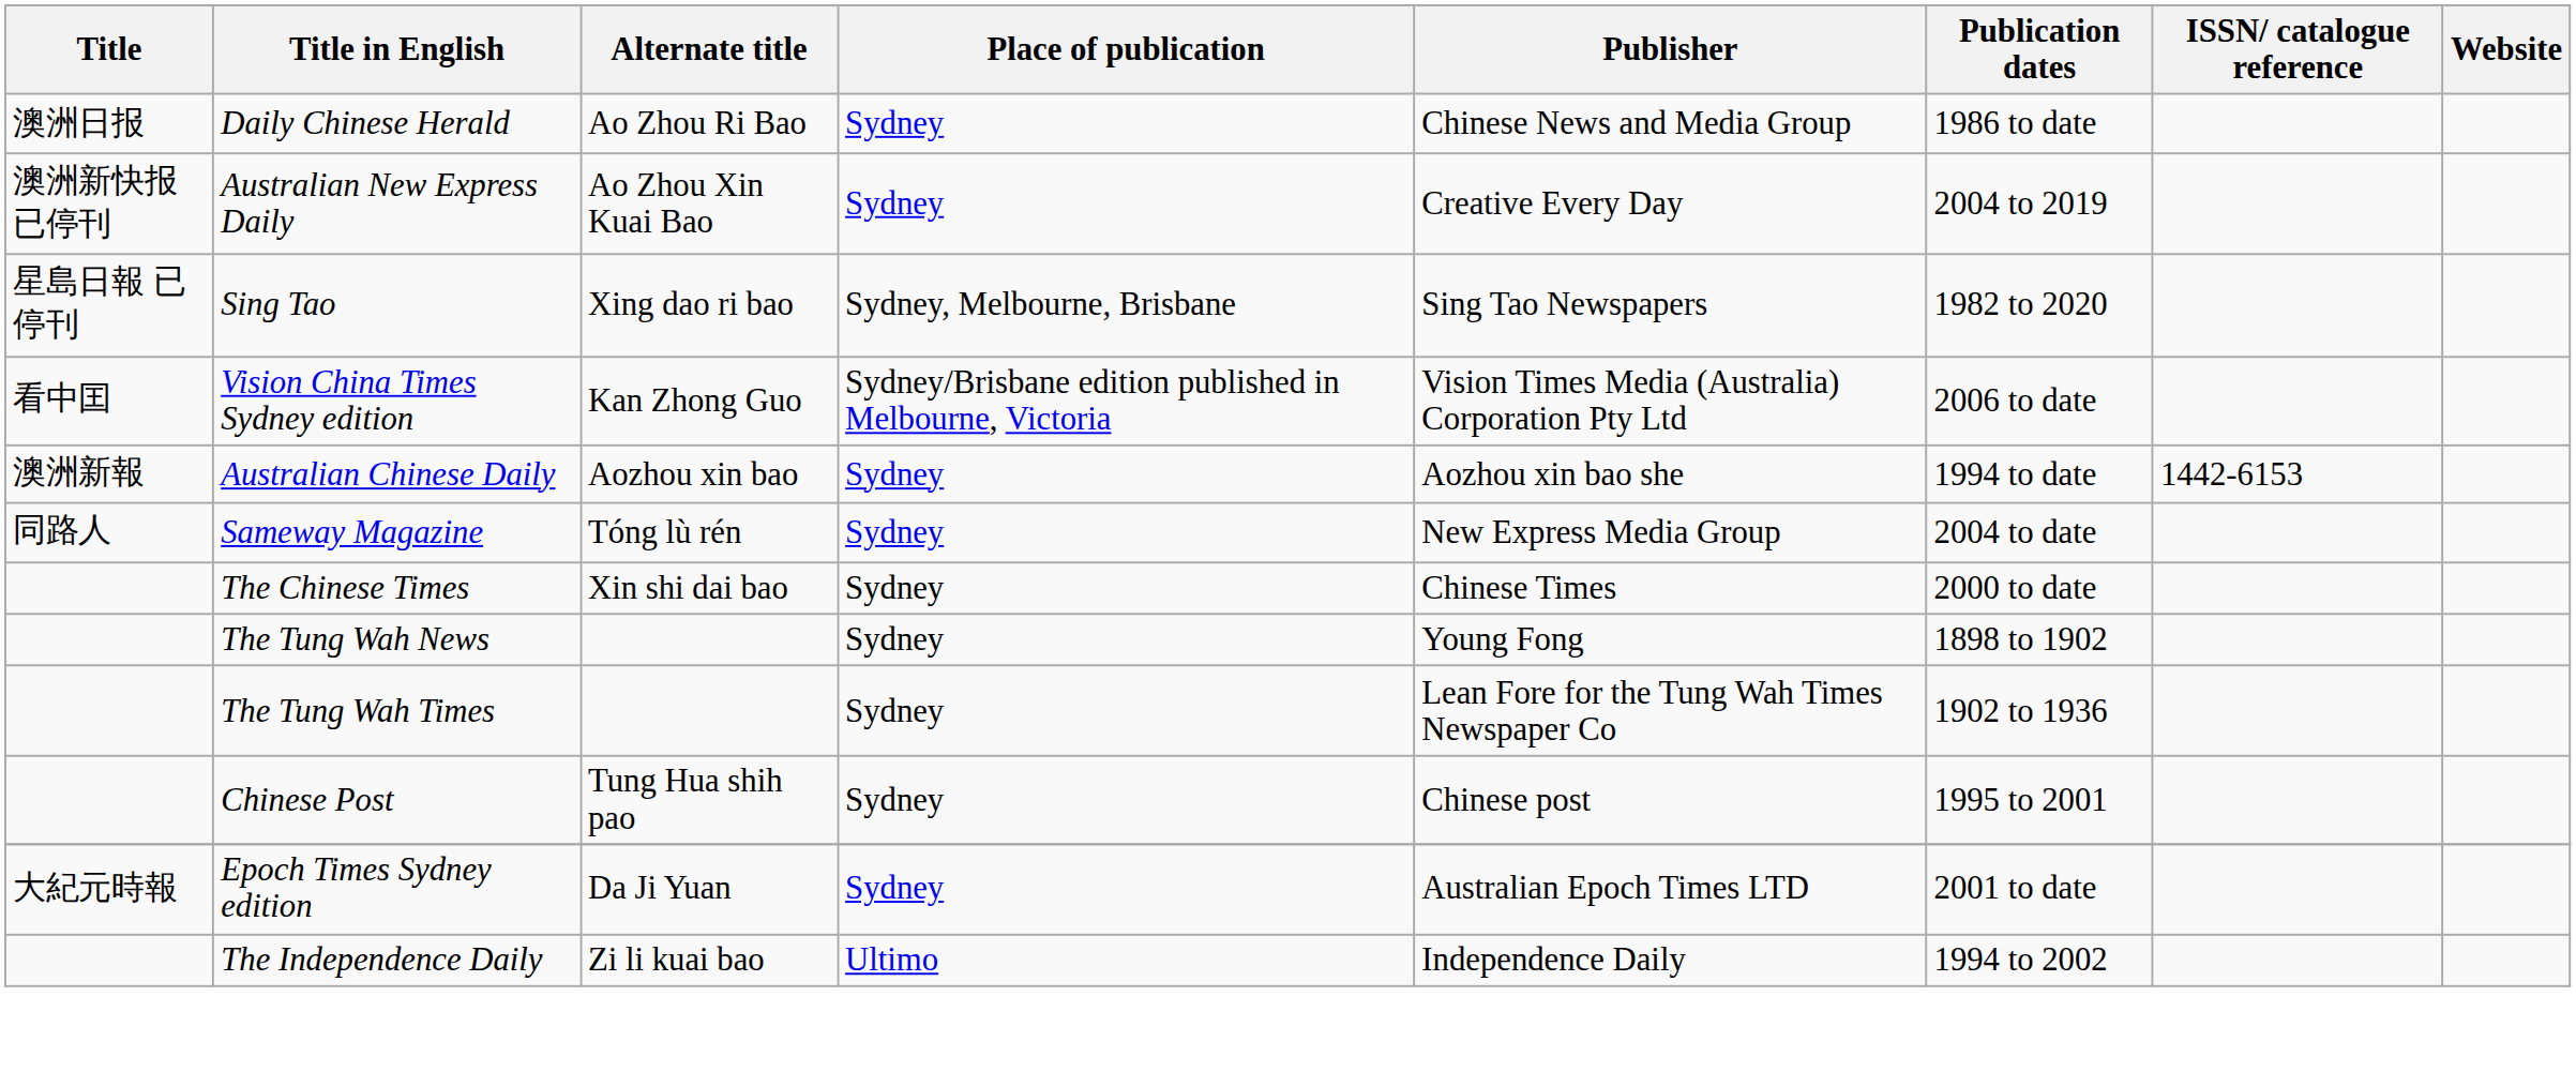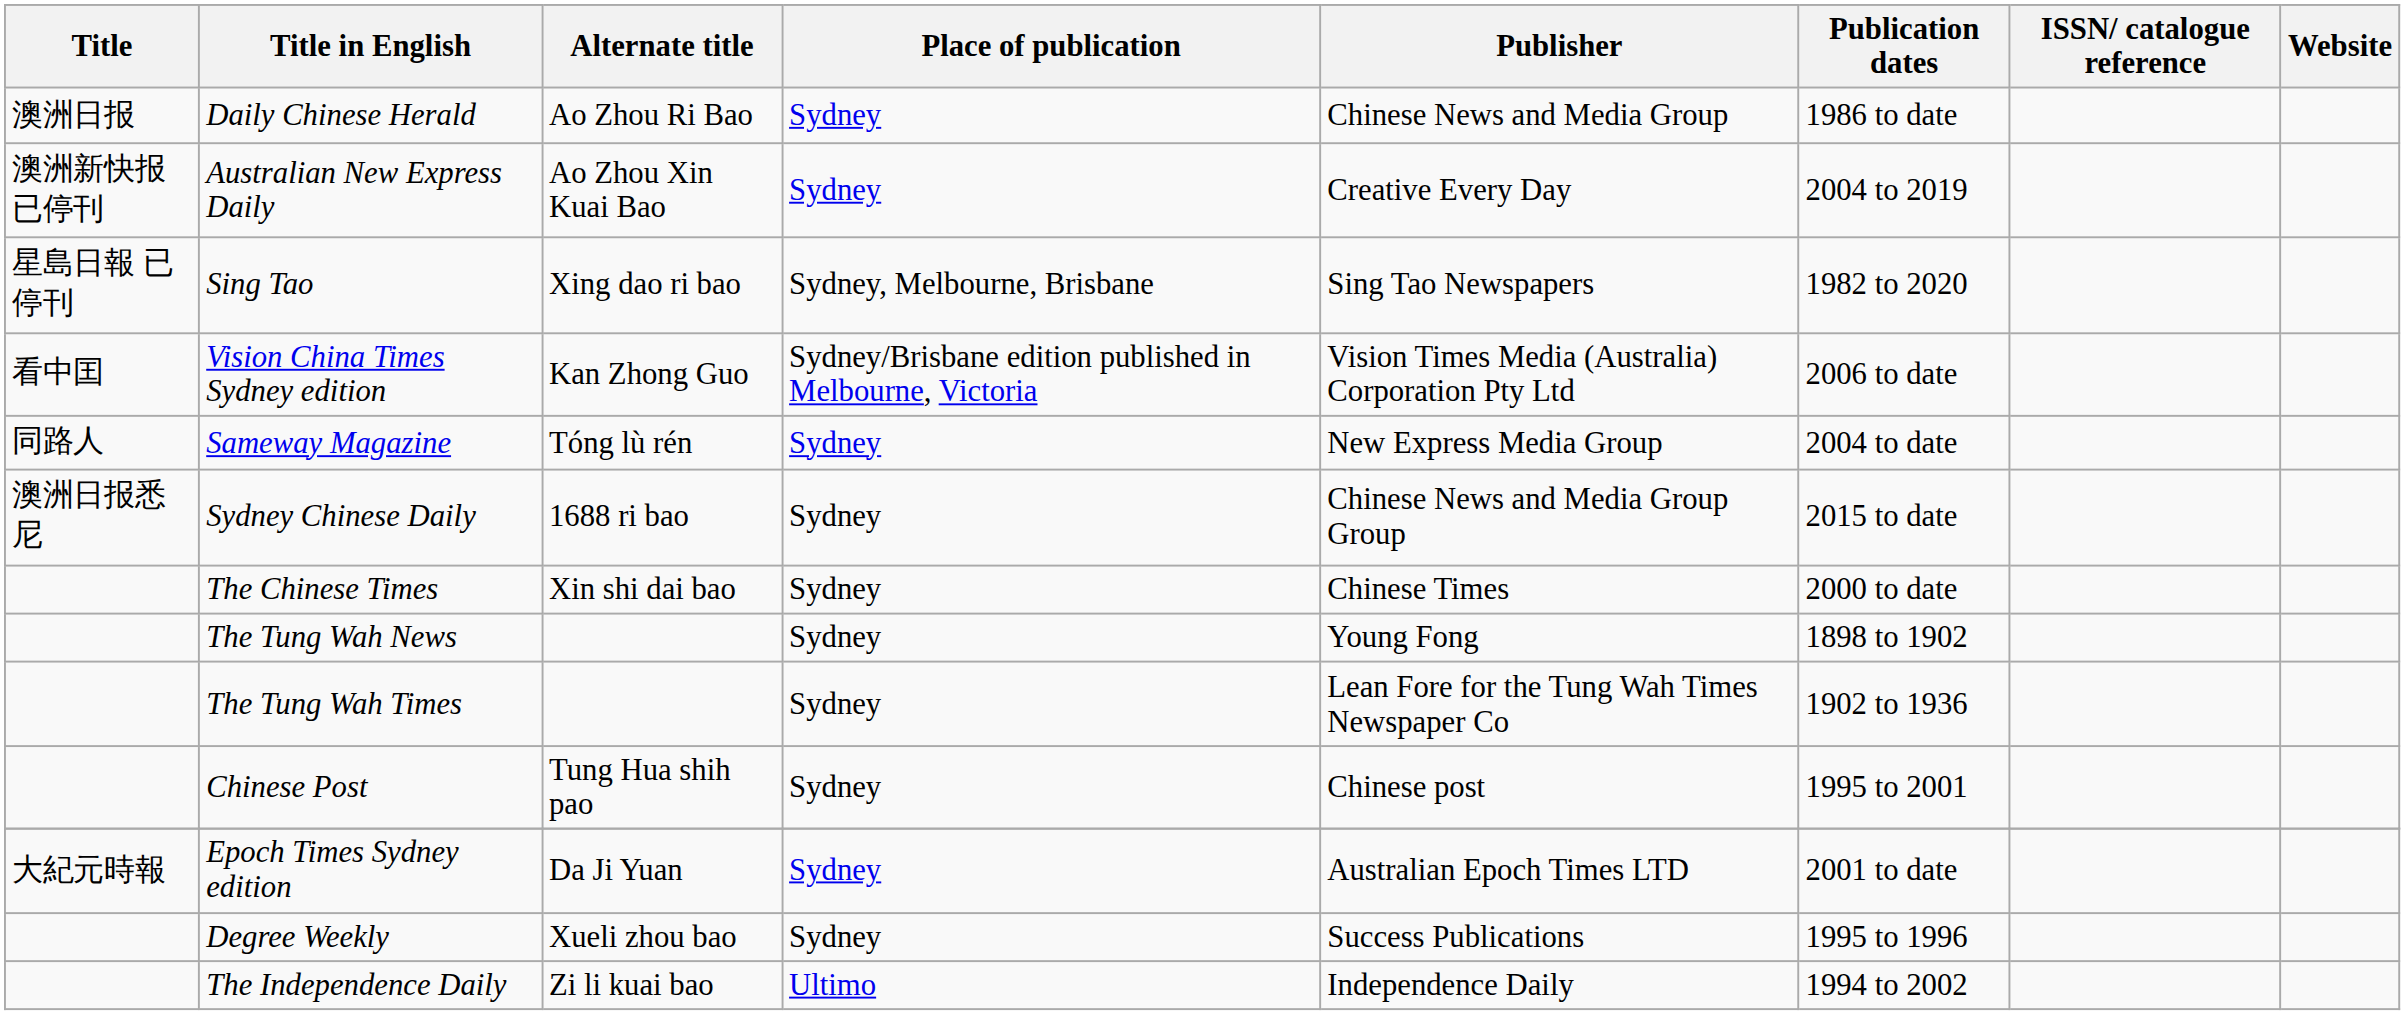- row: 澳洲新報 | Australian Chinese Daily | Aozhou xin bao | Sydney | Aozhou xin bao she | 1994 to date | 1442-6153
+ row: 澳洲日报悉尼 | Sydney Chinese Daily | 1688 ri bao | Sydney | Chinese News and Media Group Group | 2015 to date
+ row: Degree Weekly | Xueli zhou bao | Sydney | Success Publications | 1995 to 1996
